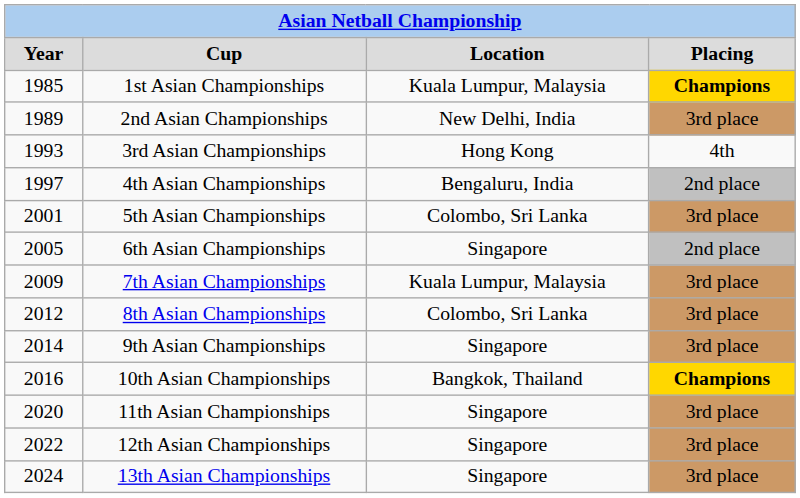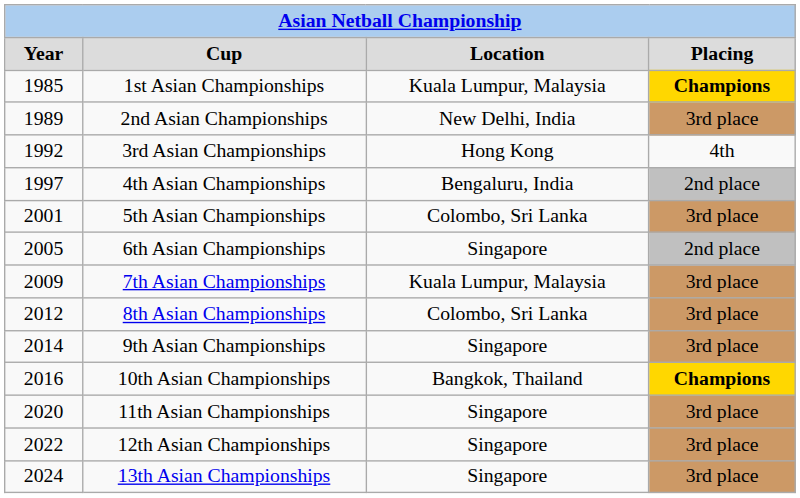3rd Asian Championships | Year: 1993 -> 1992
